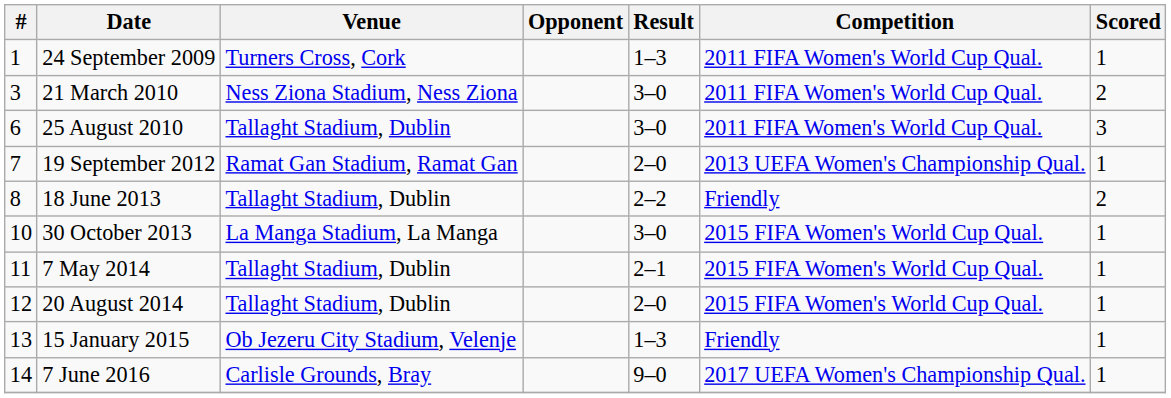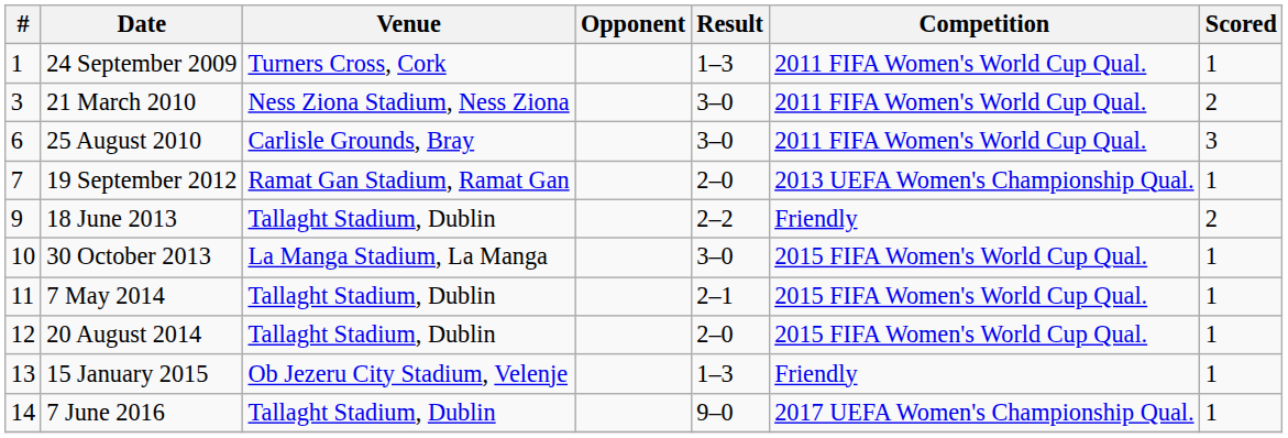25 August 2010 | Venue: Tallaght Stadium, Dublin -> Carlisle Grounds, Bray
18 June 2013 | #: 8 -> 9
7 June 2016 | Venue: Carlisle Grounds, Bray -> Tallaght Stadium, Dublin
